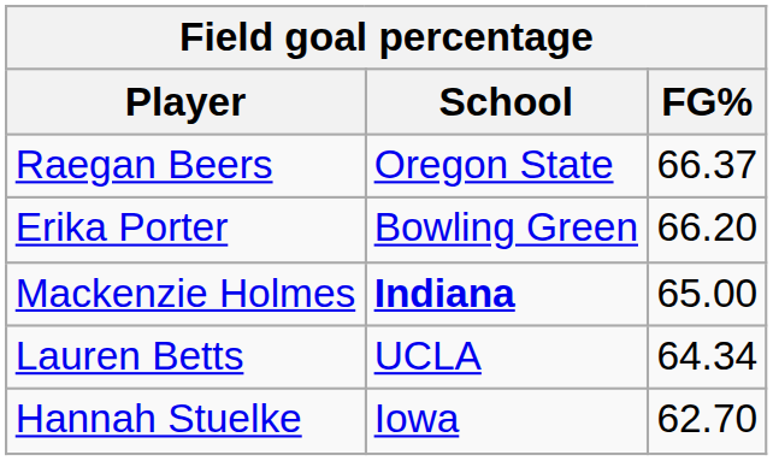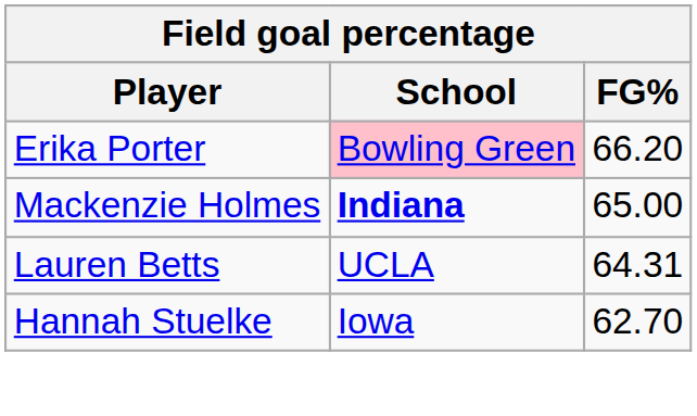- row: Raegan Beers | Oregon State | 66.37
Erika Porter | School: no background -> pink background
Lauren Betts | FG%: 64.34 -> 64.31
